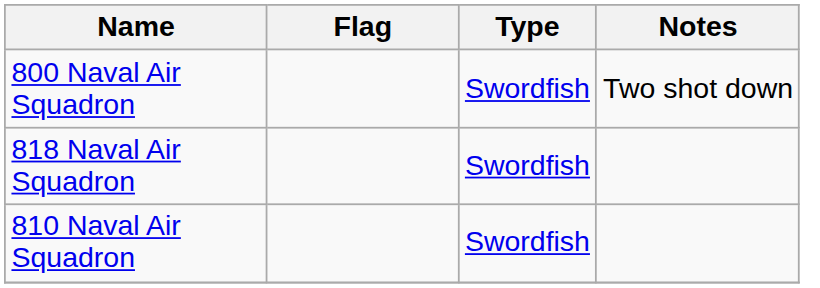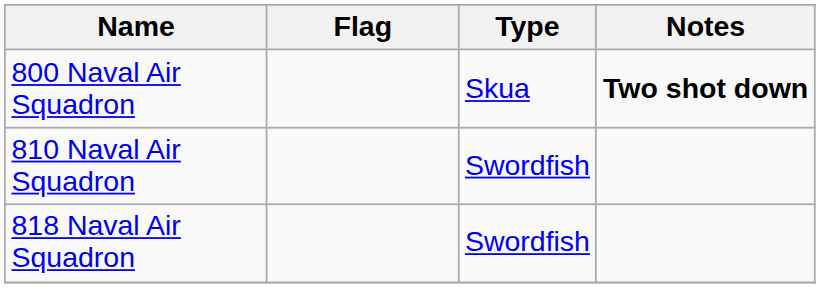800 Naval Air Squadron | Type: Swordfish -> Skua
800 Naval Air Squadron | Notes: normal -> bold
rows swapped: 810 Naval Air Squadron <-> 818 Naval Air Squadron
